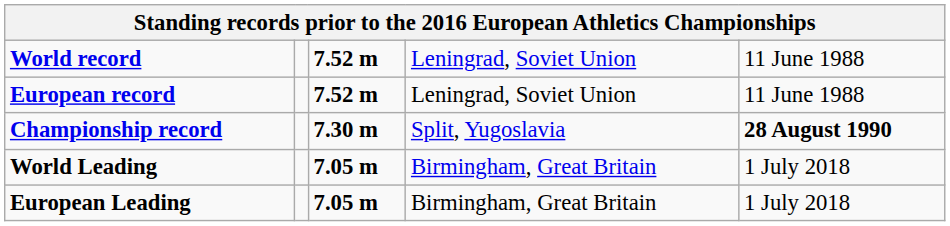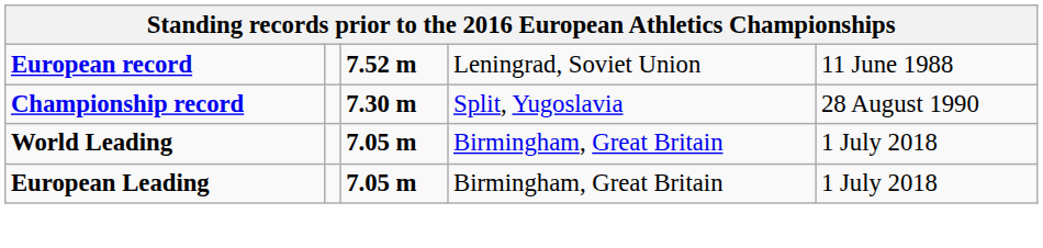- row: World record | 7.52 m | Leningrad, Soviet Union | 11 June 1988
Championship record | column 5: bold -> normal
